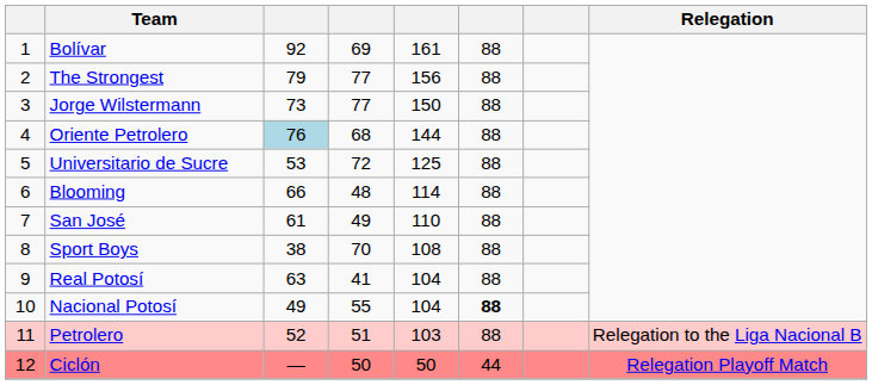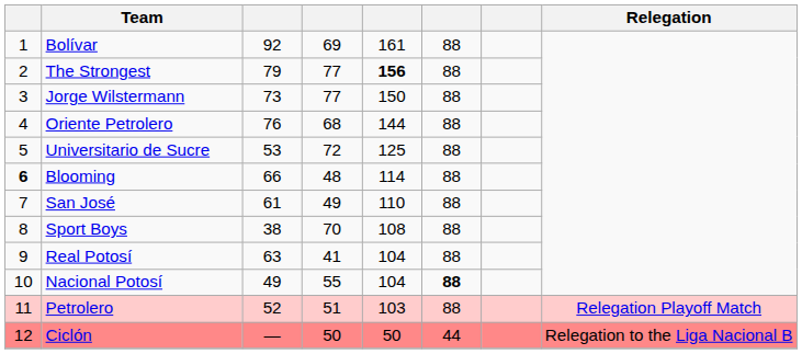The Strongest | column 5: normal -> bold
Oriente Petrolero | column 3: lightblue background -> no background
Blooming | column 1: normal -> bold
Petrolero | Relegation: Relegation to the Liga Nacional B -> Relegation Playoff Match
Ciclón | Relegation: Relegation Playoff Match -> Relegation to the Liga Nacional B
